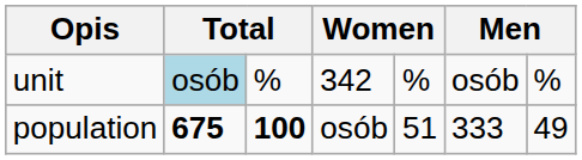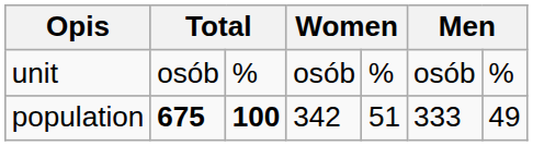unit | column 2: lightblue background -> no background
unit | column 4: 342 -> osób
population | column 4: osób -> 342
